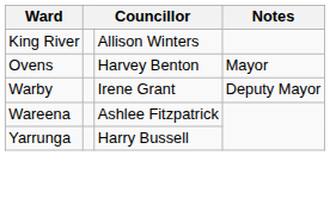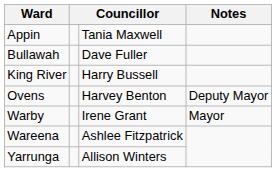+ row: Appin | Tania Maxwell
+ row: Bullawah | Dave Fuller
King River | column 3: Allison Winters -> Harry Bussell
Ovens | Notes: Mayor -> Deputy Mayor
Warby | Notes: Deputy Mayor -> Mayor
Yarrunga | column 3: Harry Bussell -> Allison Winters
